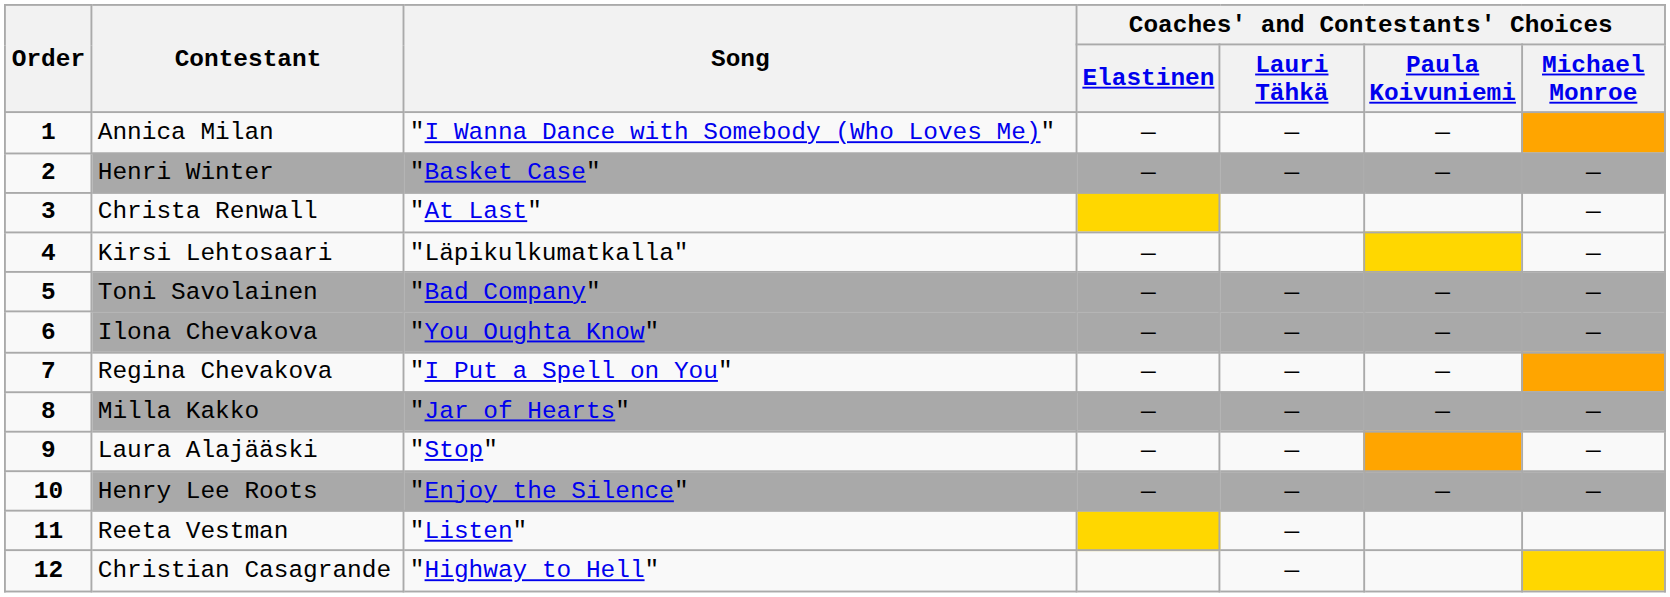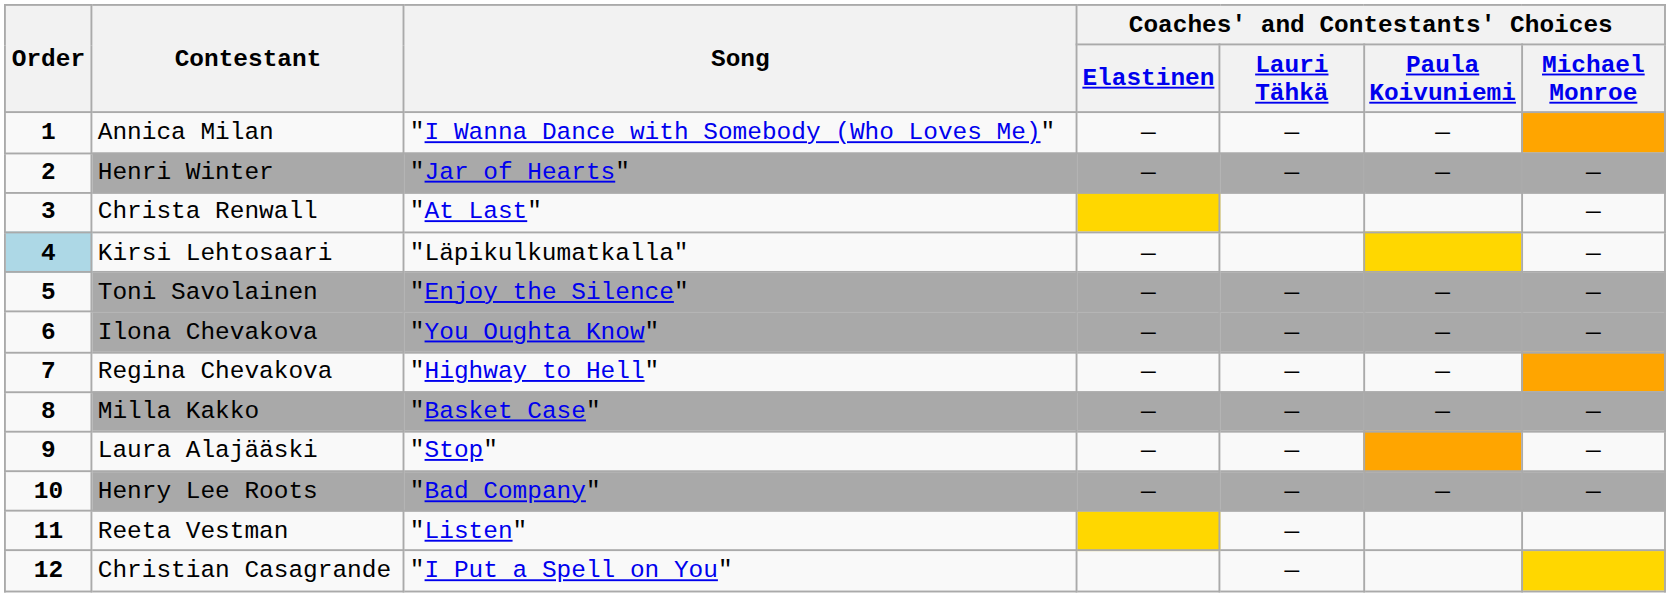Henri Winter | Song: "Basket Case" -> "Jar of Hearts"
Kirsi Lehtosaari | Order: no background -> lightblue background
Toni Savolainen | Song: "Bad Company" -> "Enjoy the Silence"
Regina Chevakova | Song: "I Put a Spell on You" -> "Highway to Hell"
Milla Kakko | Song: "Jar of Hearts" -> "Basket Case"
Henry Lee Roots | Song: "Enjoy the Silence" -> "Bad Company"
Christian Casagrande | Song: "Highway to Hell" -> "I Put a Spell on You"
